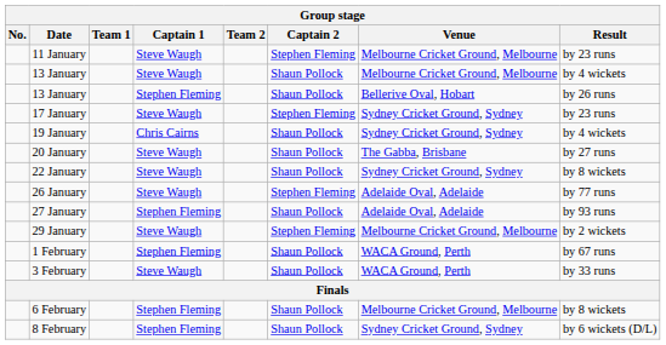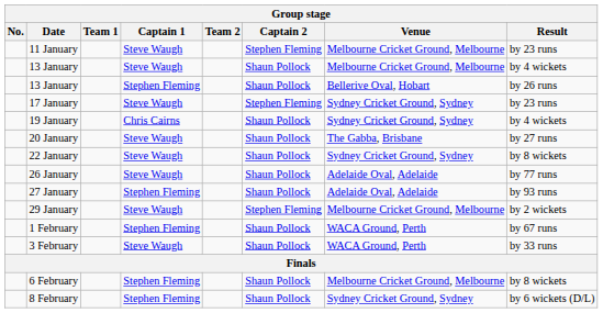26 January | Captain 2: Stephen Fleming -> Shaun Pollock
